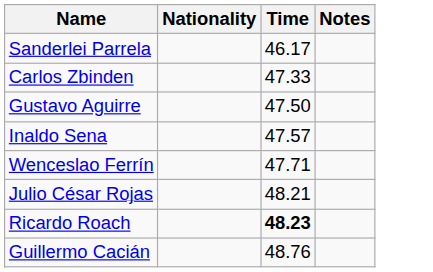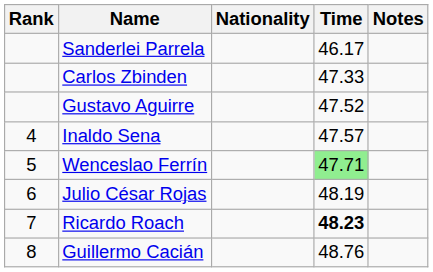+ column: Rank | 4 | 5 | 6 | 7 | 8
Gustavo Aguirre | Time: 47.50 -> 47.52
Wenceslao Ferrín | Time: no background -> lightgreen background
Julio César Rojas | Time: 48.21 -> 48.19
